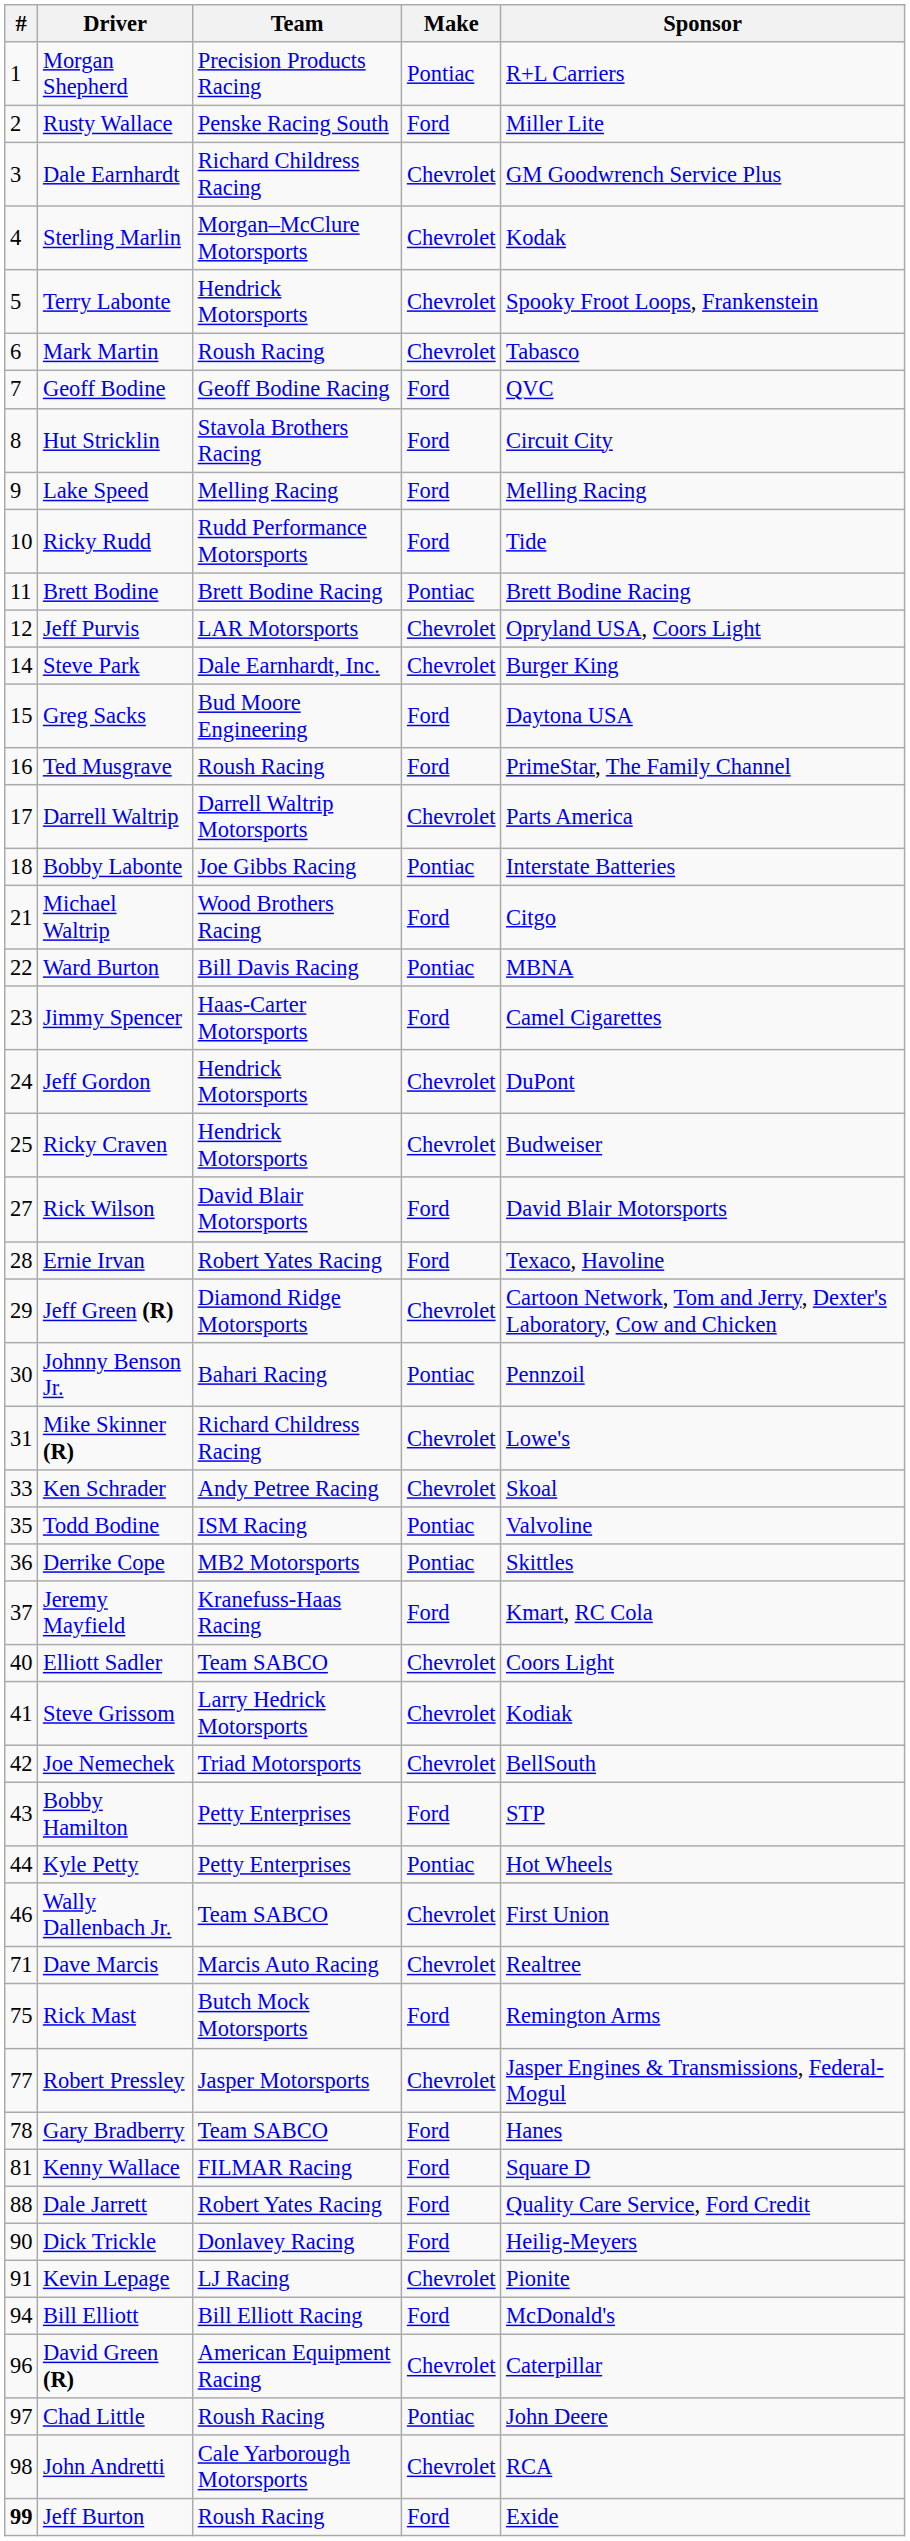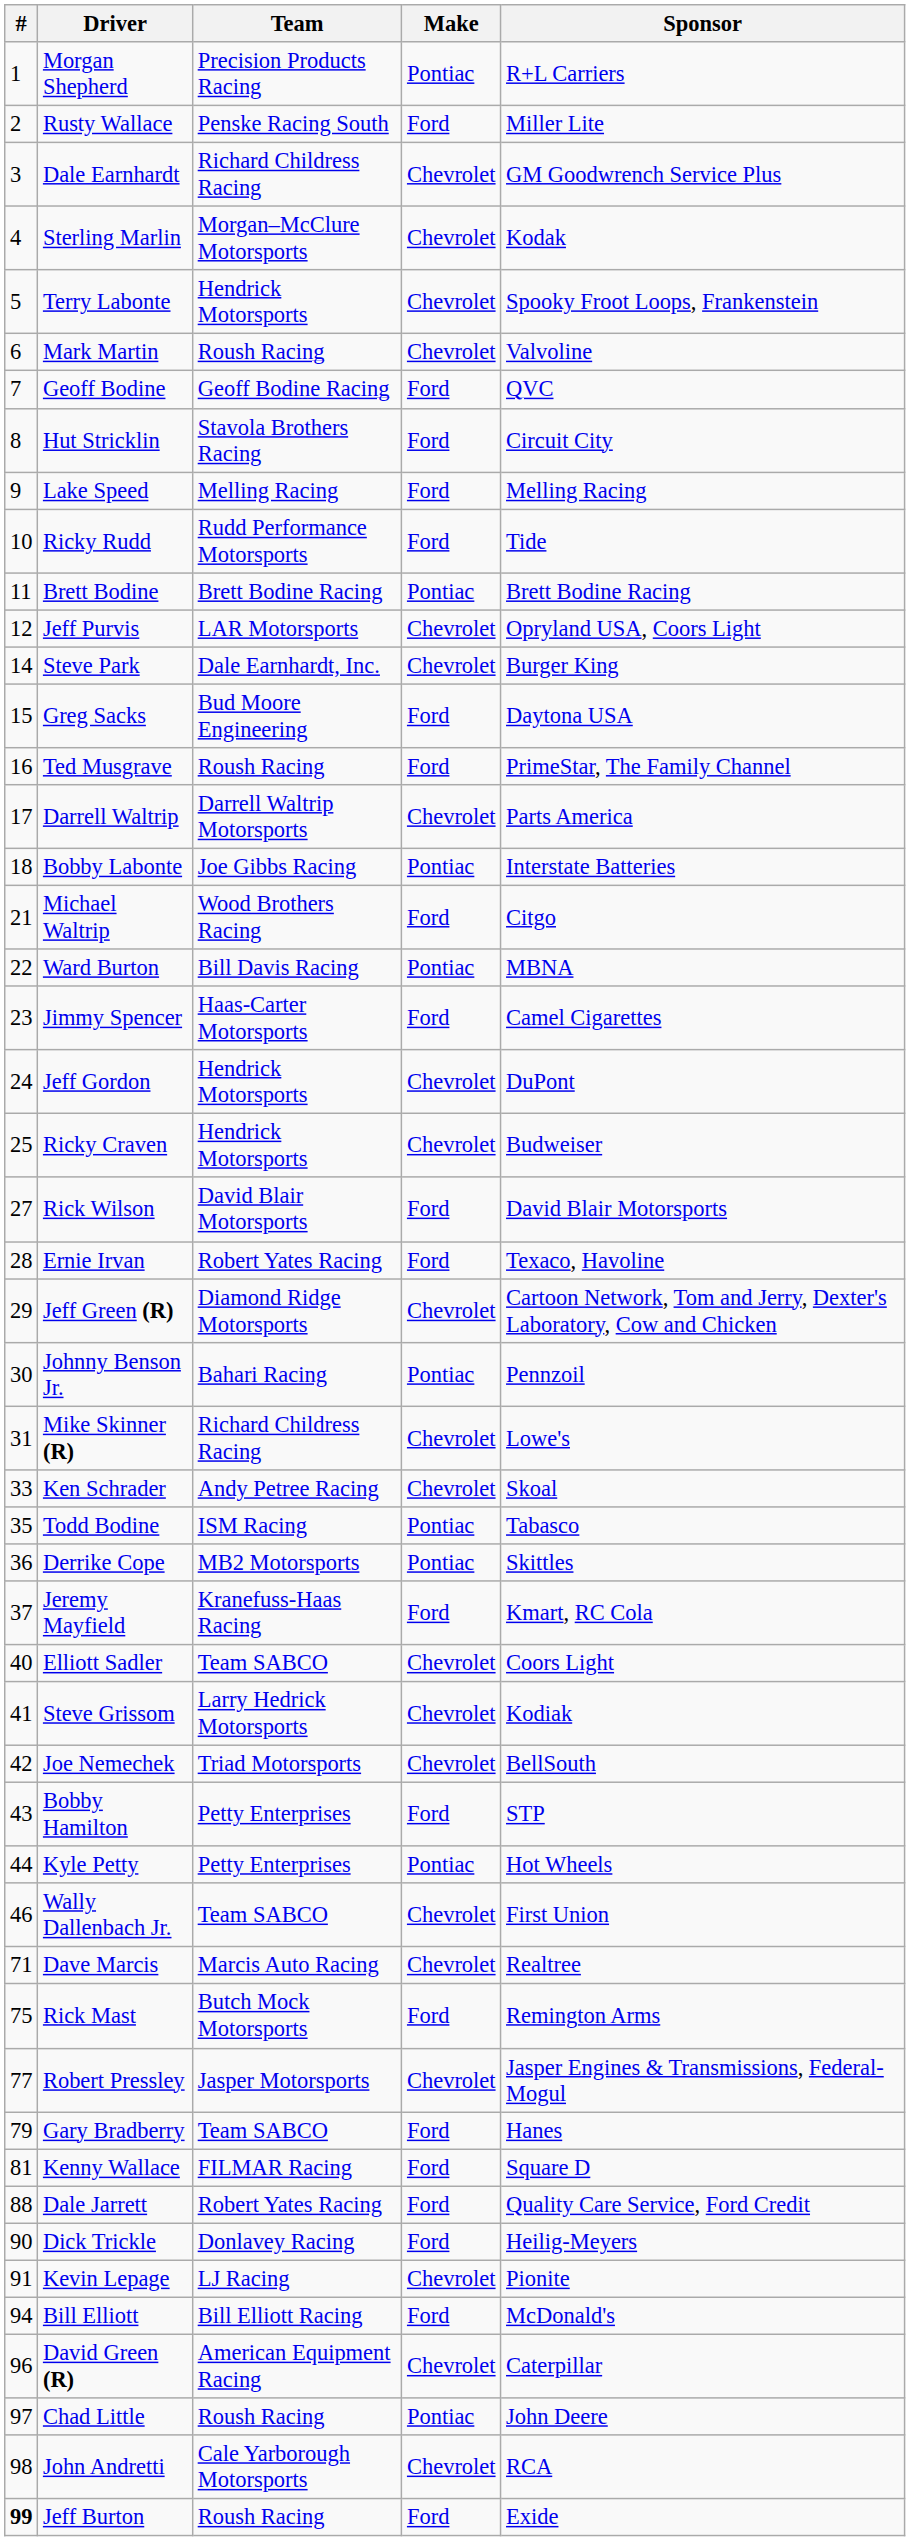Mark Martin | Sponsor: Tabasco -> Valvoline
Todd Bodine | Sponsor: Valvoline -> Tabasco
Gary Bradberry | #: 78 -> 79
